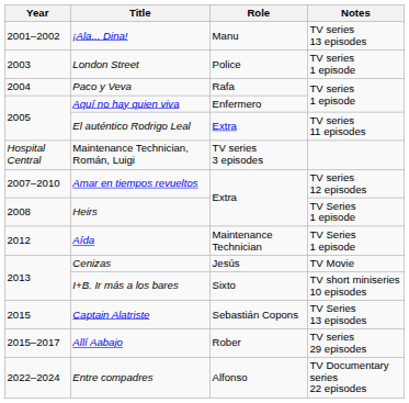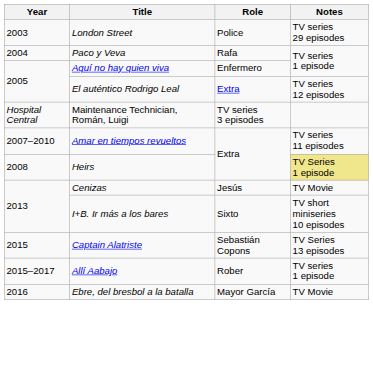- row: 2001–2002 | ¡Ala... Dina! | Manu | TV series 13 episodes
London Street | Notes: TV series 1 episode -> TV series 29 episodes
El auténtico Rodrigo Leal | Notes: TV series 11 episodes -> TV series 12 episodes
Amar en tiempos revueltos | Notes: TV series 12 episodes -> TV series 11 episodes
Heirs | Notes: no background -> khaki background
- row: 2012 | Aída | Maintenance Technician | TV Series 1 episode
Allí Aabajo | Notes: TV series 29 episodes -> TV series 1 episode
+ row: 2016 | Ebre, del bresbol a la batalla | Mayor García | TV Movie
- row: 2022–2024 | Entre compadres | Alfonso | TV Documentary series 22 episodes
